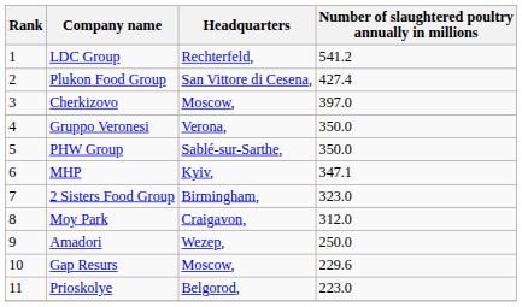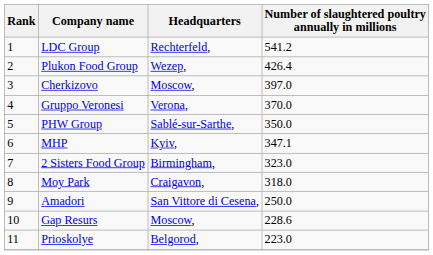Plukon Food Group | Headquarters: San Vittore di Cesena, -> Wezep,
Plukon Food Group | Number of slaughtered poultry annually in millions: 427.4 -> 426.4
Gruppo Veronesi | Number of slaughtered poultry annually in millions: 350.0 -> 370.0
Moy Park | Number of slaughtered poultry annually in millions: 312.0 -> 318.0
Amadori | Headquarters: Wezep, -> San Vittore di Cesena,
Gap Resurs | Number of slaughtered poultry annually in millions: 229.6 -> 228.6
